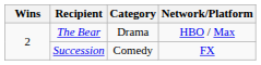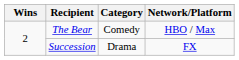The Bear | Category: Drama -> Comedy
Succession | Category: Comedy -> Drama
